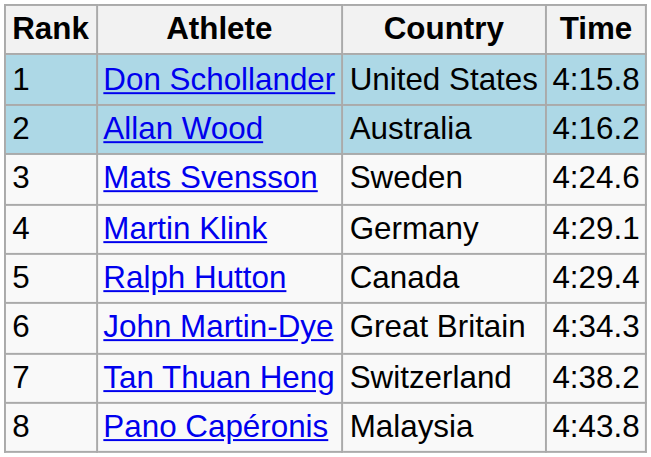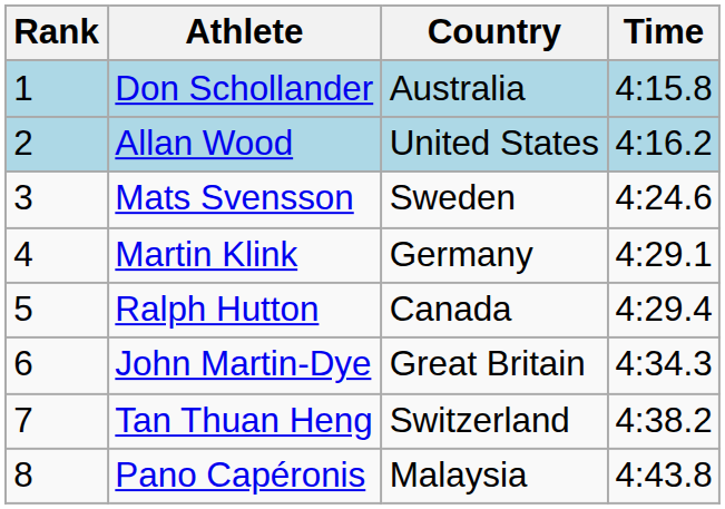Don Schollander | Country: United States -> Australia
Allan Wood | Country: Australia -> United States
